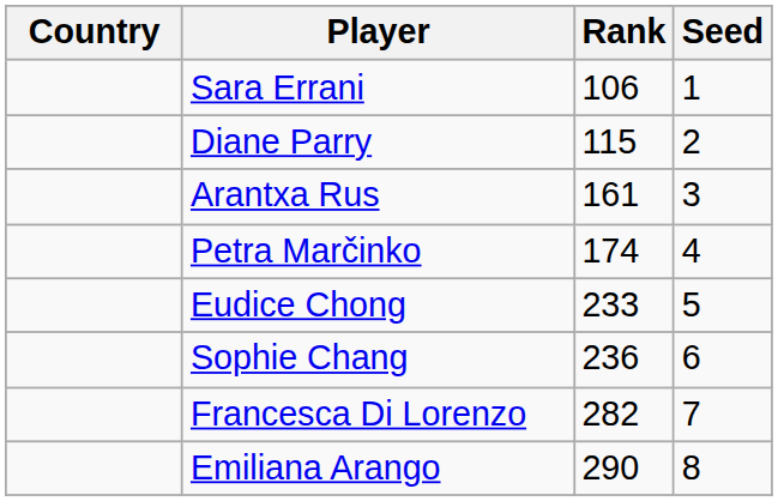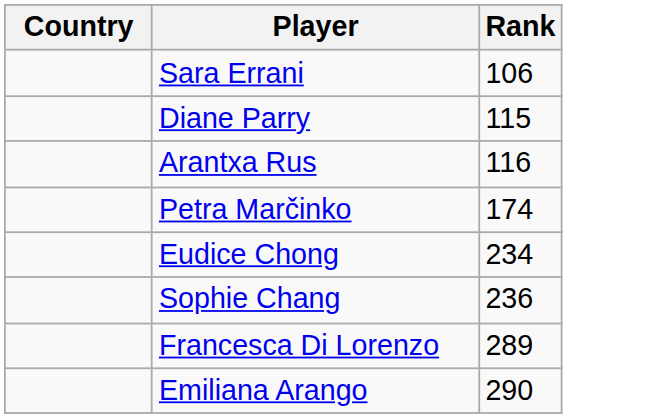- column: Seed | 1 | 2 | 3 | 4 | 5 | 6 | 7 | 8
Arantxa Rus | Rank: 161 -> 116
Eudice Chong | Rank: 233 -> 234
Francesca Di Lorenzo | Rank: 282 -> 289
